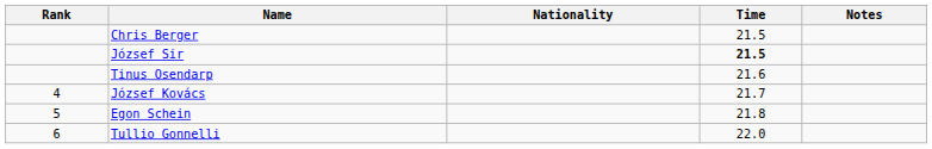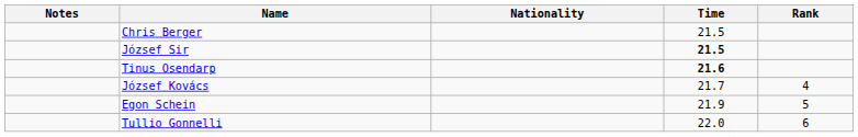columns swapped: Rank <-> Notes
Tinus Osendarp | Time: normal -> bold
Egon Schein | Time: 21.8 -> 21.9
